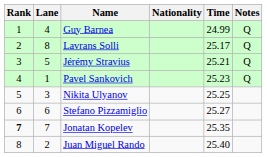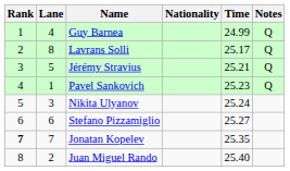Nikita Ulyanov | Time: 25.25 -> 25.24
